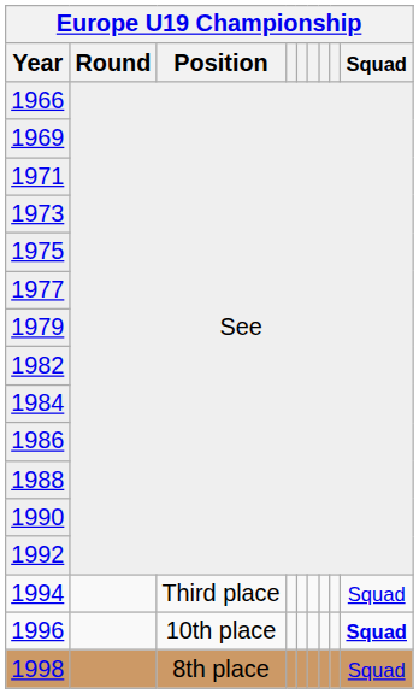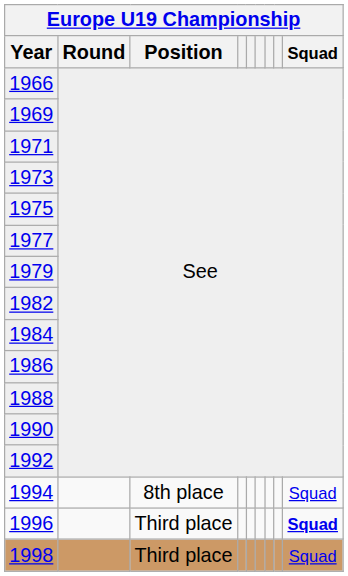1994 | Europe U19 Championship / Position: Third place -> 8th place
1996 | Europe U19 Championship / Position: 10th place -> Third place
1998 | Europe U19 Championship / Position: 8th place -> Third place
